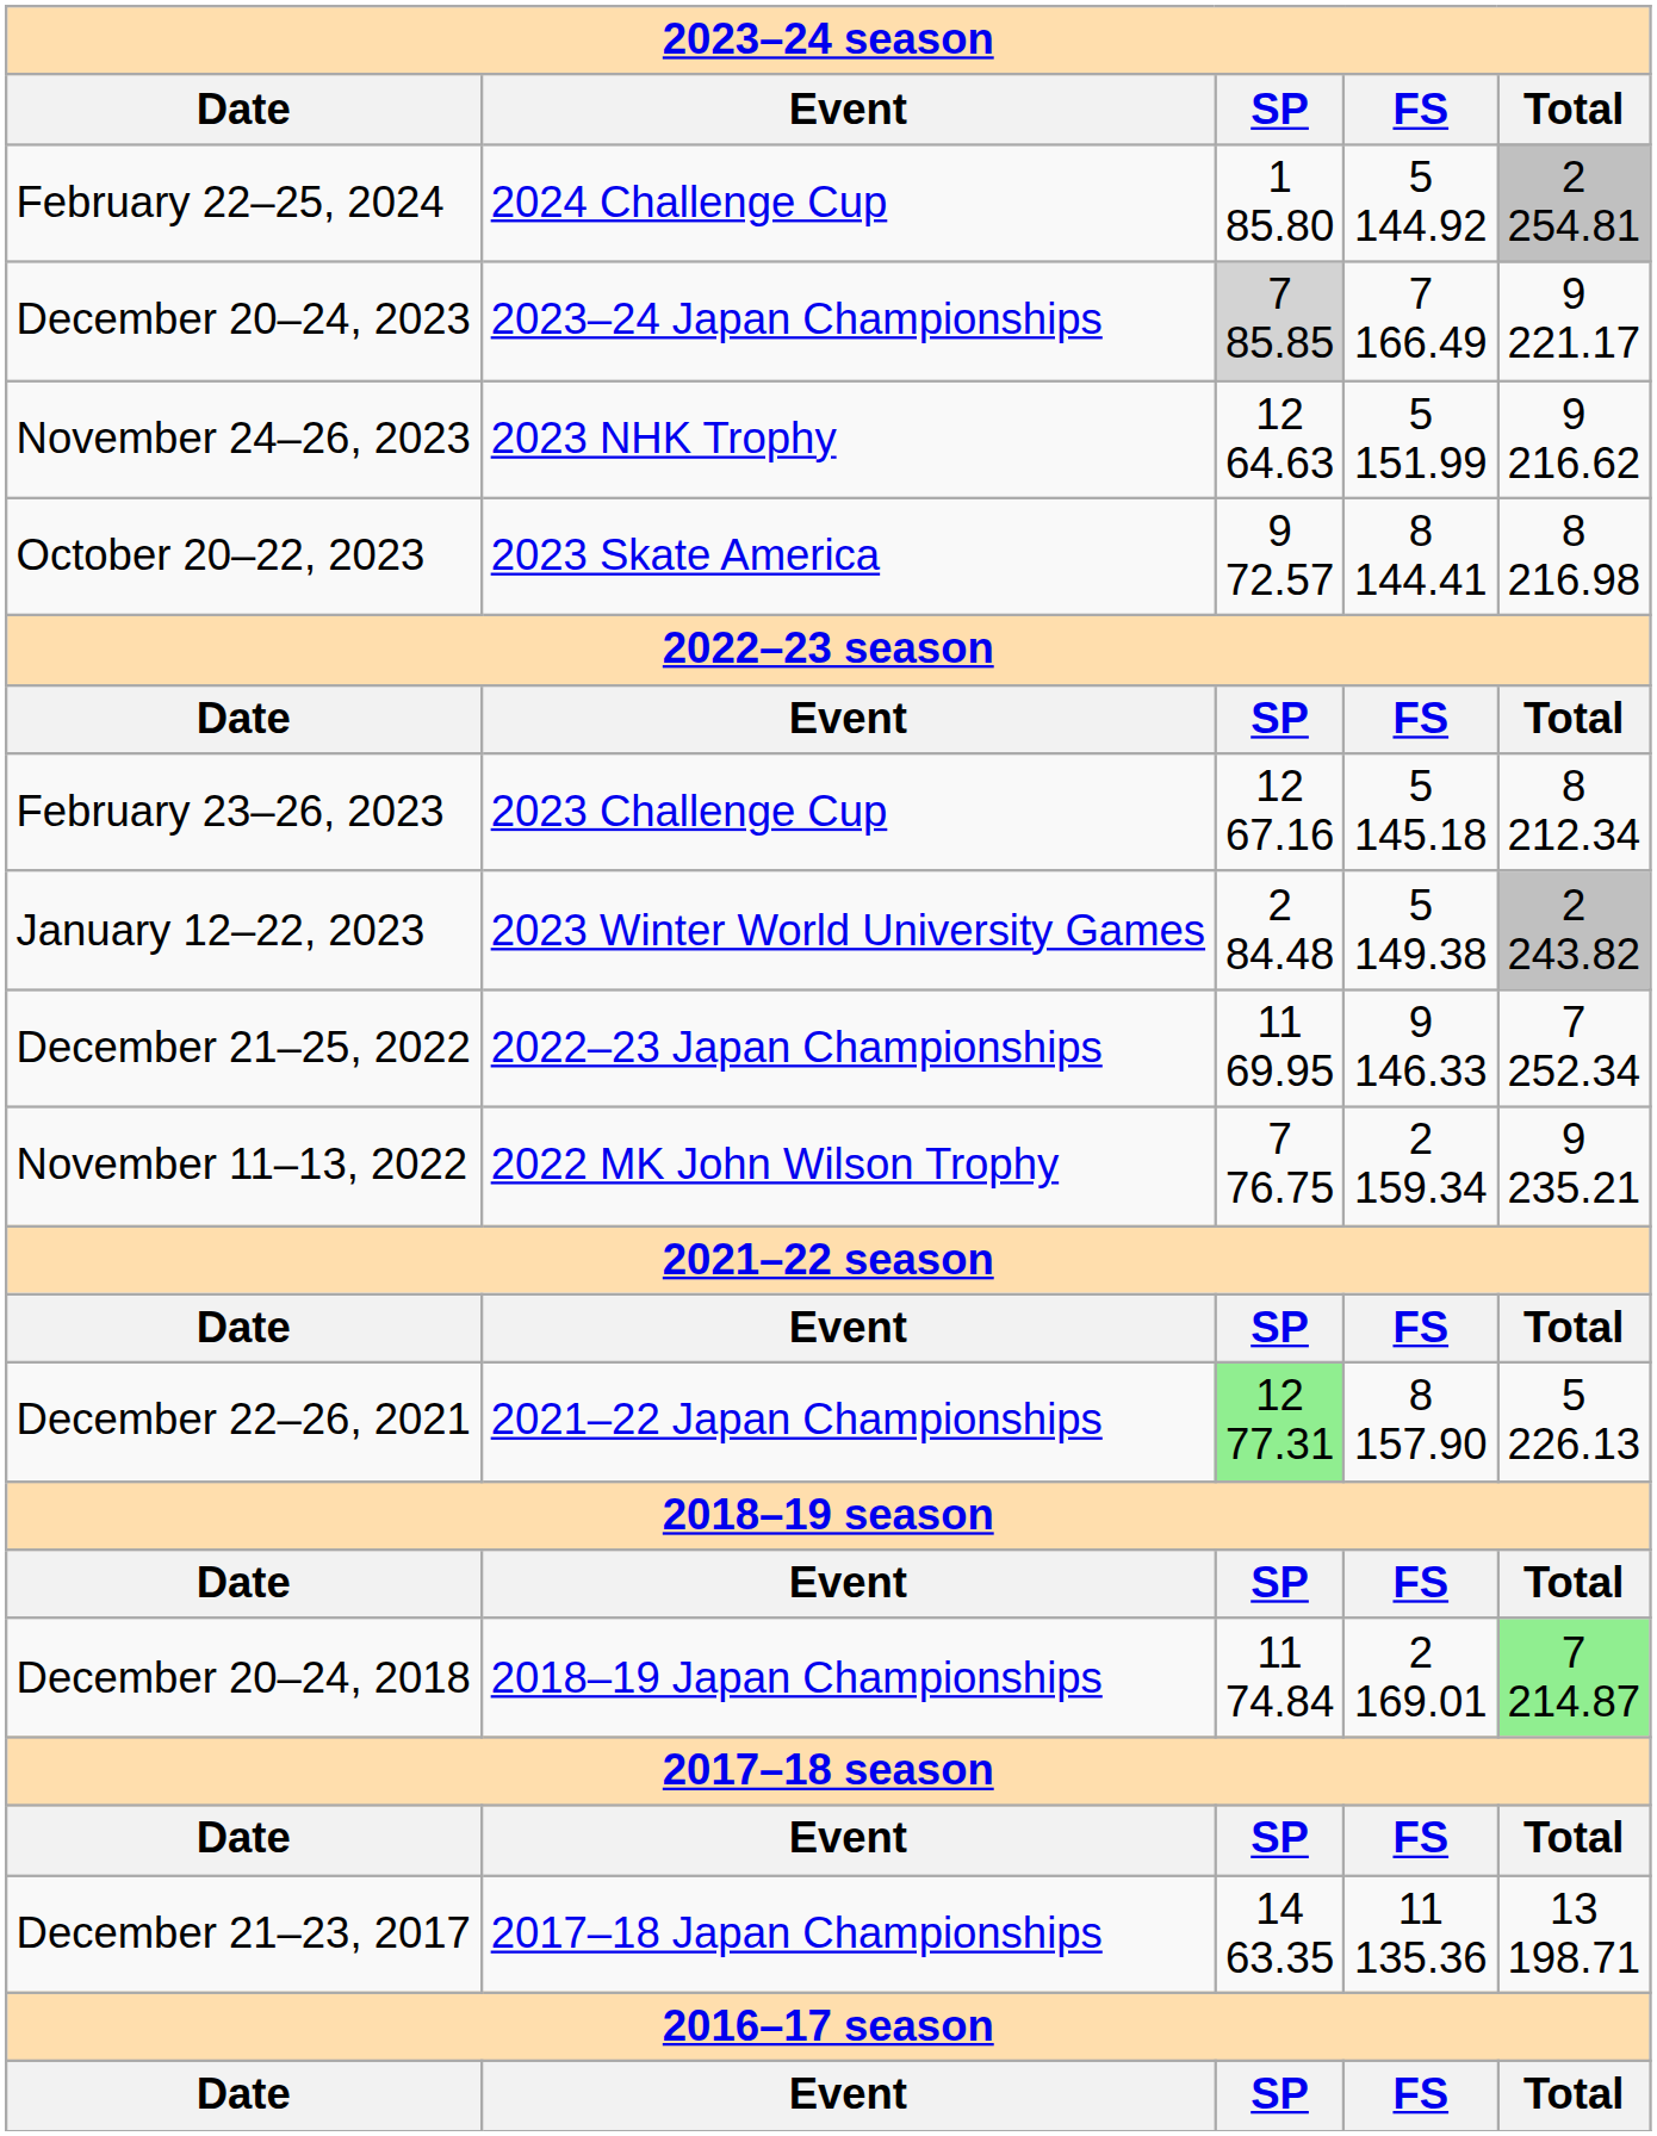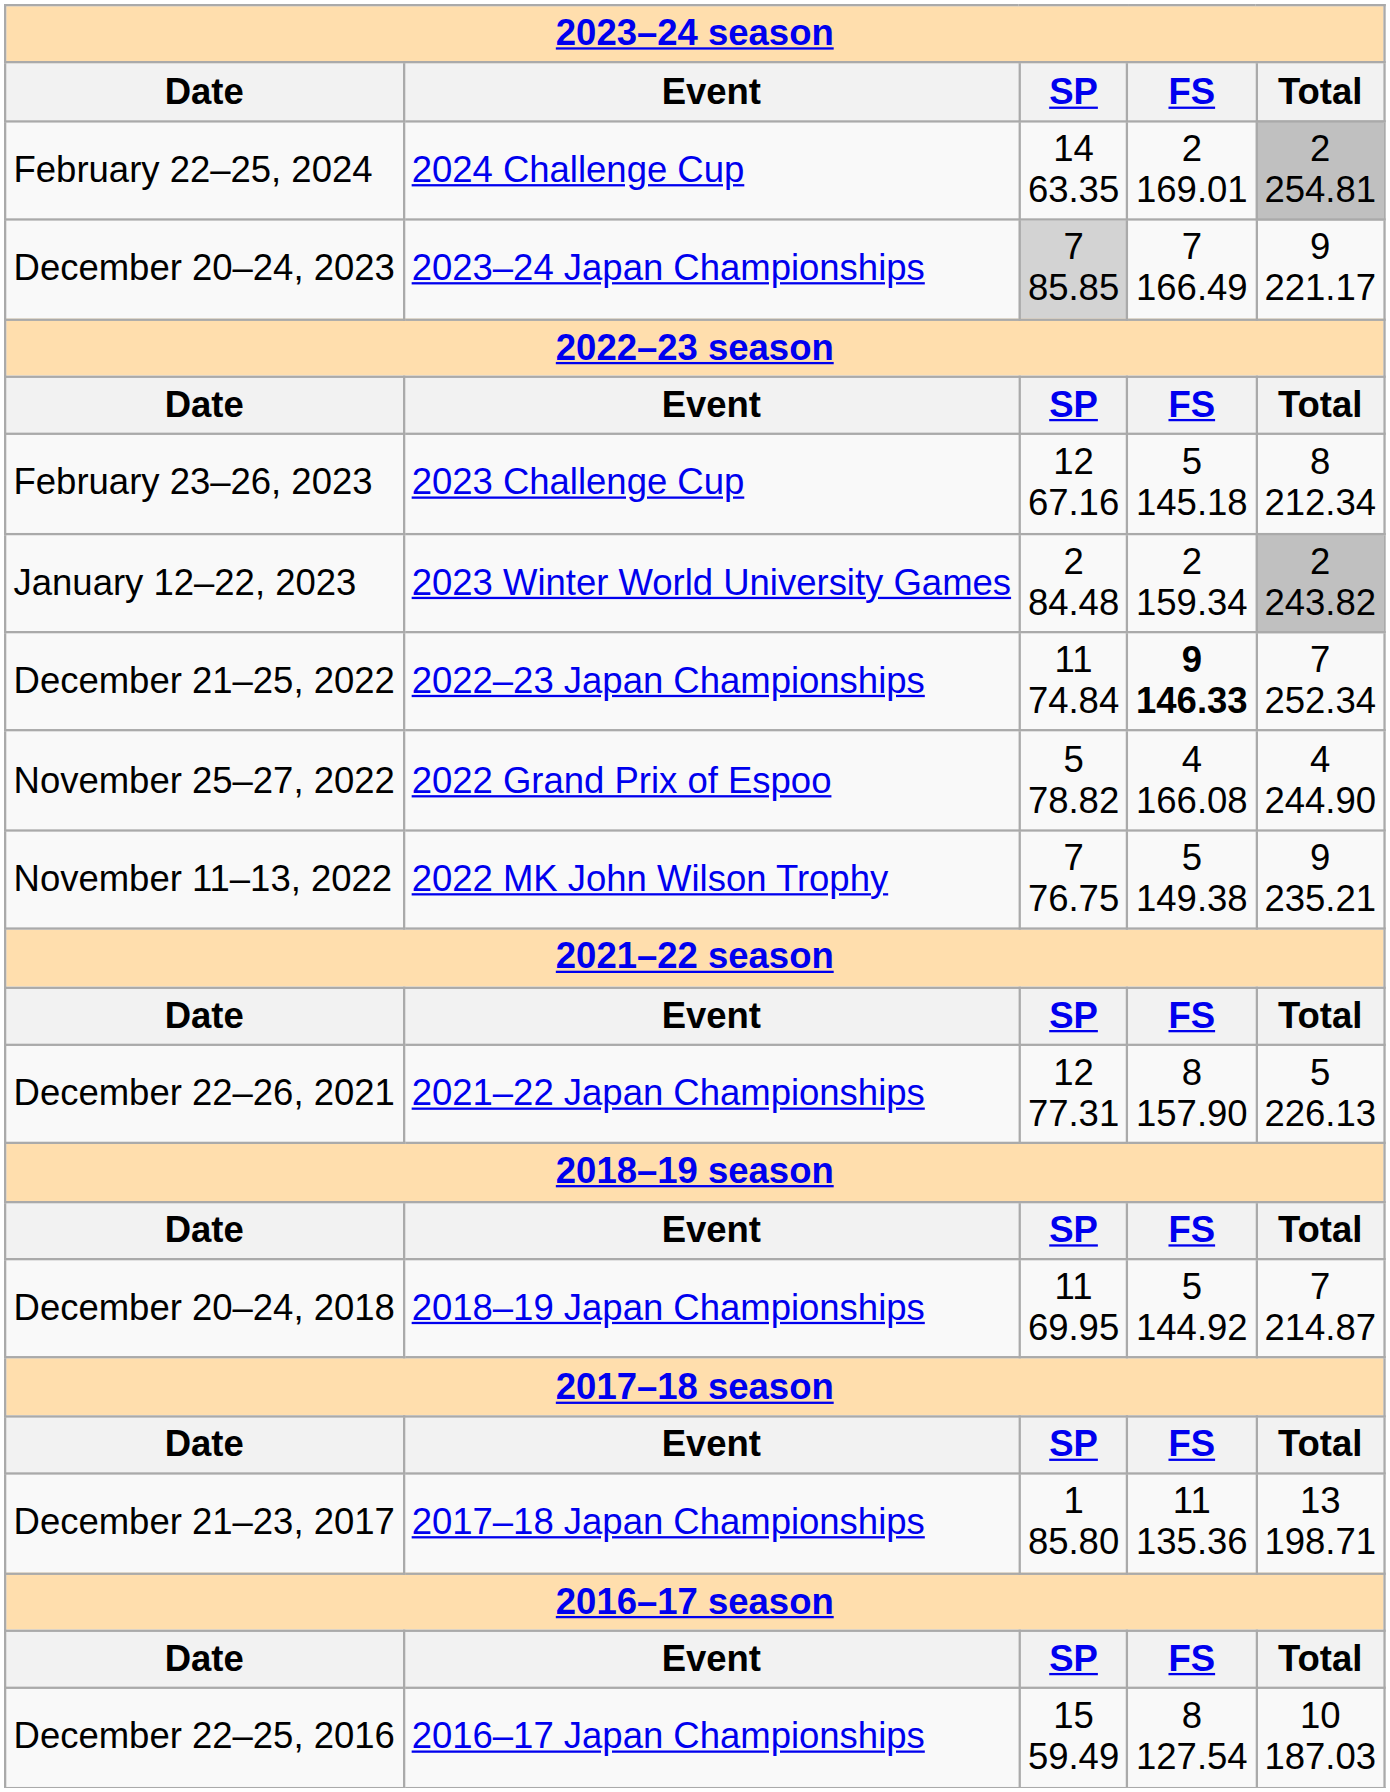February 22–25, 2024 | SP: 1 85.80 -> 14 63.35
February 22–25, 2024 | FS: 5 144.92 -> 2 169.01
- row: November 24–26, 2023 | 2023 NHK Trophy | 12 64.63 | 5 151.99 | 9 216.62
- row: October 20–22, 2023 | 2023 Skate America | 9 72.57 | 8 144.41 | 8 216.98
January 12–22, 2023 | FS: 5 149.38 -> 2 159.34
December 21–25, 2022 | SP: 11 69.95 -> 11 74.84
December 21–25, 2022 | FS: normal -> bold
+ row: November 25–27, 2022 | 2022 Grand Prix of Espoo | 5 78.82 | 4 166.08 | 4 244.90
November 11–13, 2022 | FS: 2 159.34 -> 5 149.38
December 22–26, 2021 | SP: lightgreen background -> no background
December 20–24, 2018 | SP: 11 74.84 -> 11 69.95
December 20–24, 2018 | FS: 2 169.01 -> 5 144.92
December 20–24, 2018 | Total: lightgreen background -> no background
December 21–23, 2017 | SP: 14 63.35 -> 1 85.80
+ row: December 22–25, 2016 | 2016–17 Japan Championships | 15 59.49 | 8 127.54 | 10 187.03
